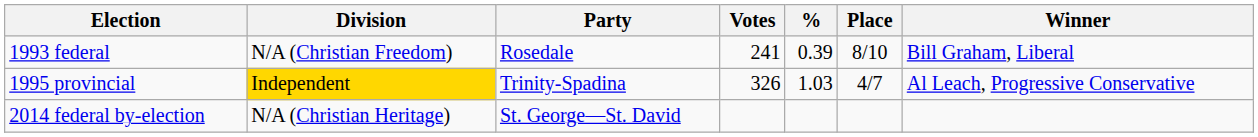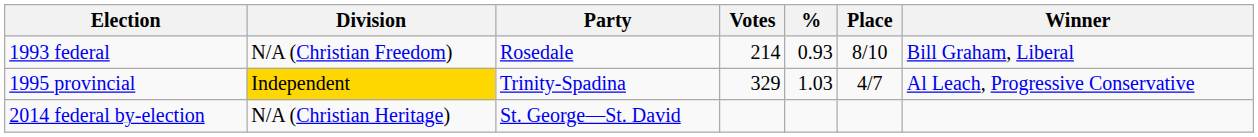1993 federal | Votes: 241 -> 214
1993 federal | %: 0.39 -> 0.93
1995 provincial | Votes: 326 -> 329
